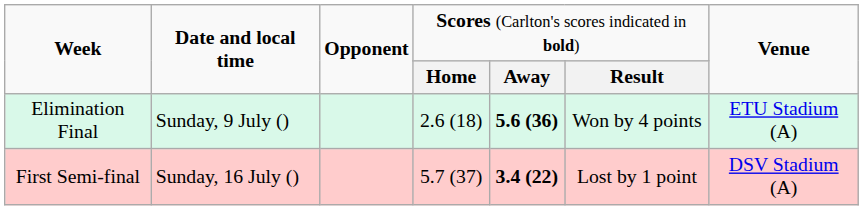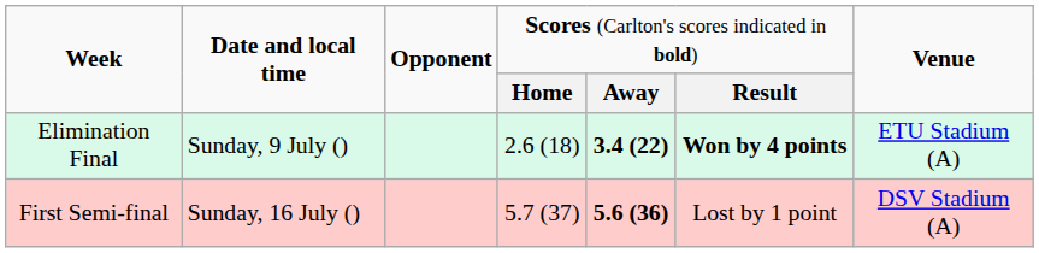Elimination Final | column 5: 5.6 (36) -> 3.4 (22)
Elimination Final | column 6: normal -> bold
First Semi-final | column 5: 3.4 (22) -> 5.6 (36)
